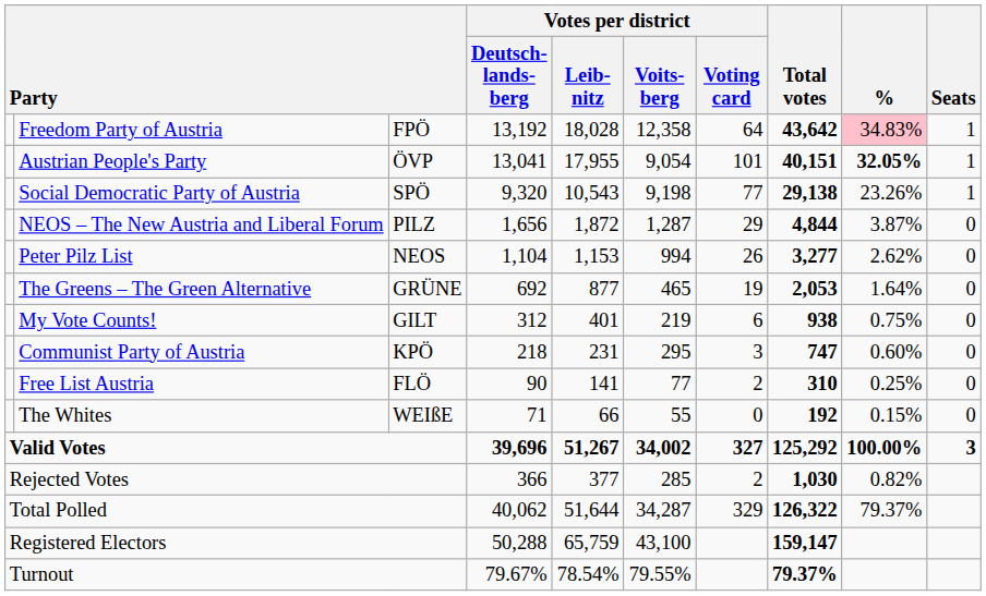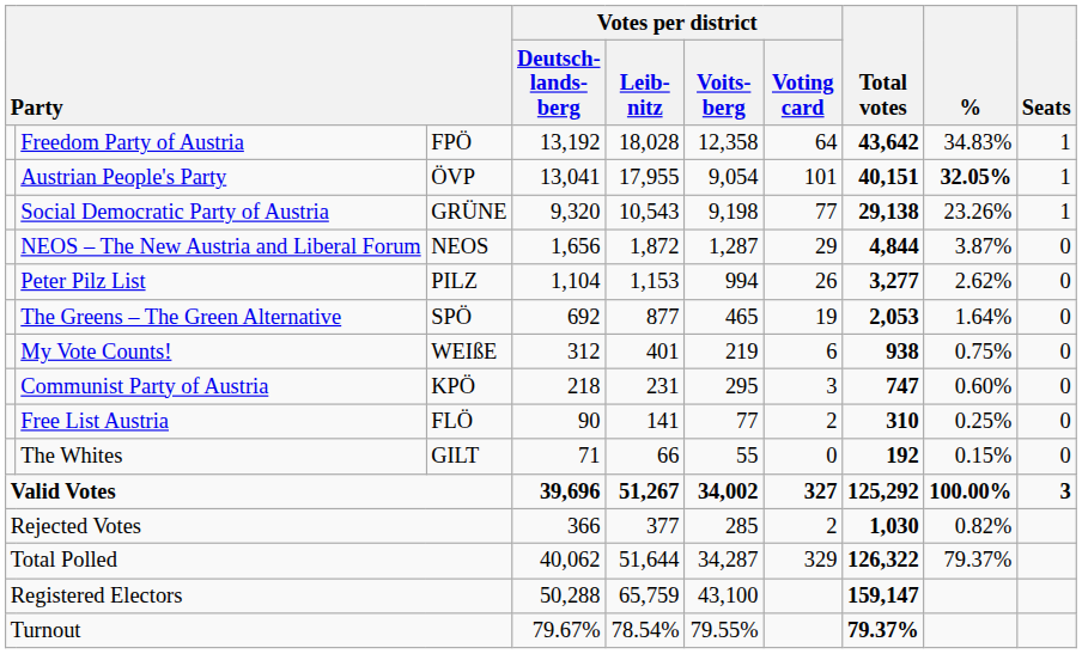Freedom Party of Austria | %: pink background -> no background
Social Democratic Party of Austria | column 3: SPÖ -> GRÜNE
NEOS – The New Austria and Liberal Forum | column 3: PILZ -> NEOS
Peter Pilz List | column 3: NEOS -> PILZ
The Greens – The Green Alternative | column 3: GRÜNE -> SPÖ
My Vote Counts! | column 3: GILT -> WEIßE
The Whites | column 3: WEIßE -> GILT
